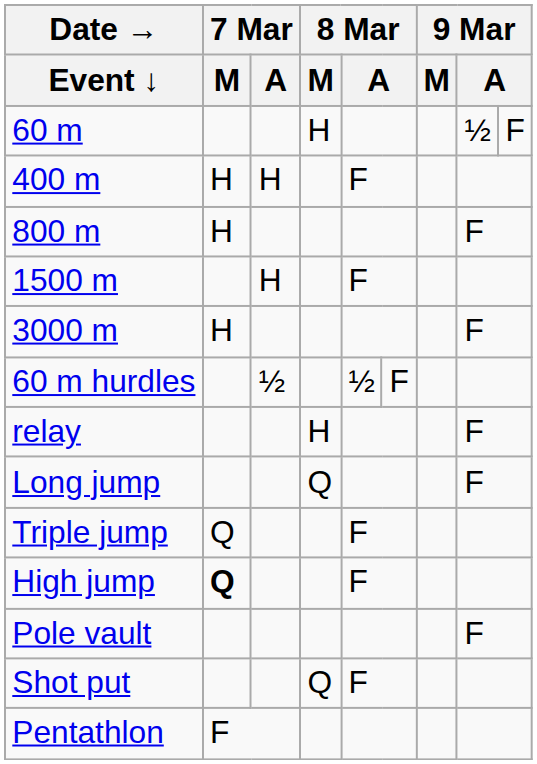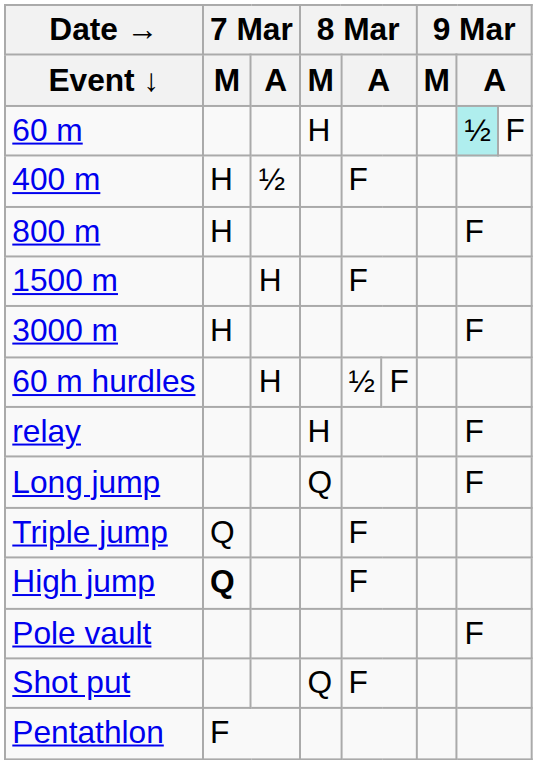60 m | column 8: no background -> paleturquoise background
400 m | 7 Mar / A: H -> ½
60 m hurdles | 7 Mar / A: ½ -> H
